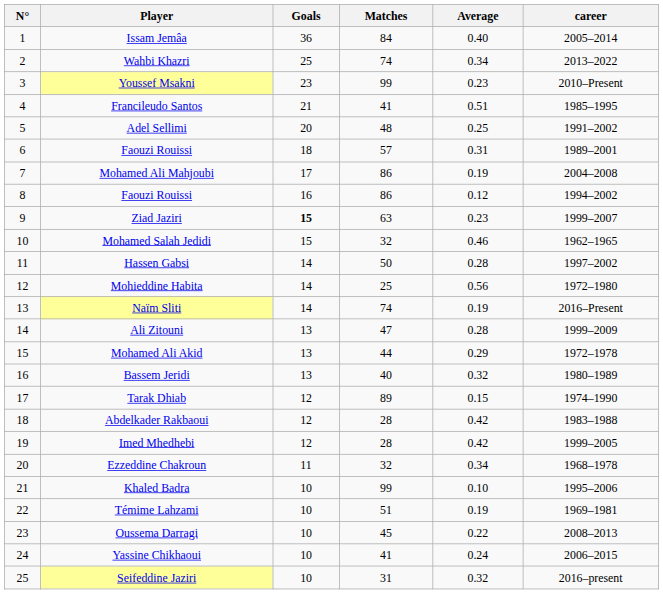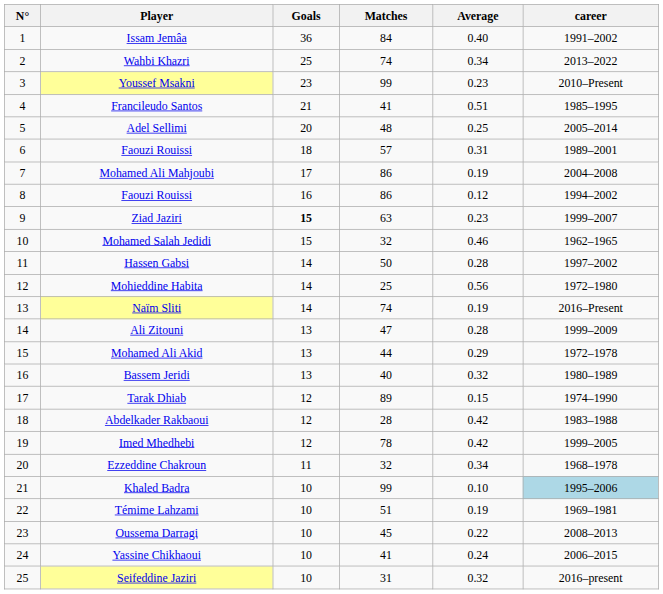Issam Jemâa | career: 2005–2014 -> 1991–2002
Adel Sellimi | career: 1991–2002 -> 2005–2014
Imed Mhedhebi | Matches: 28 -> 78
Khaled Badra | career: no background -> lightblue background
